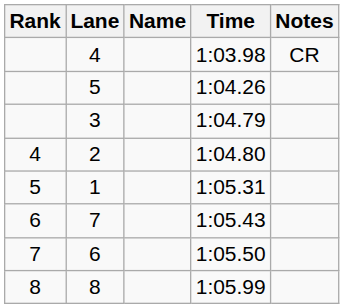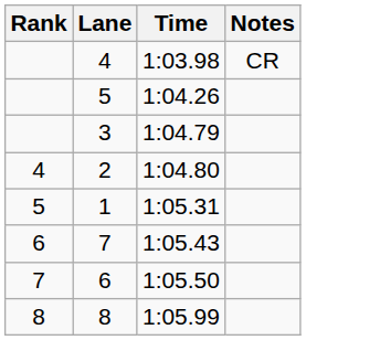- column: Name
